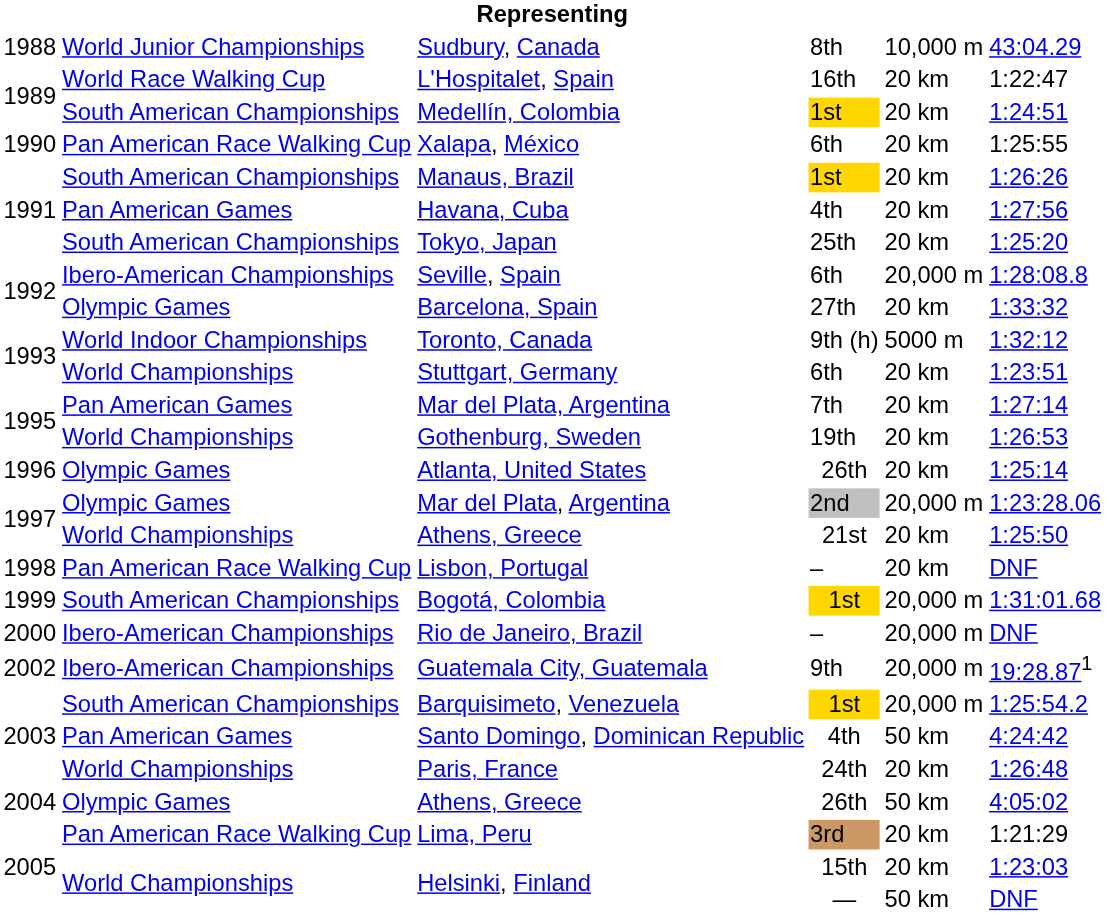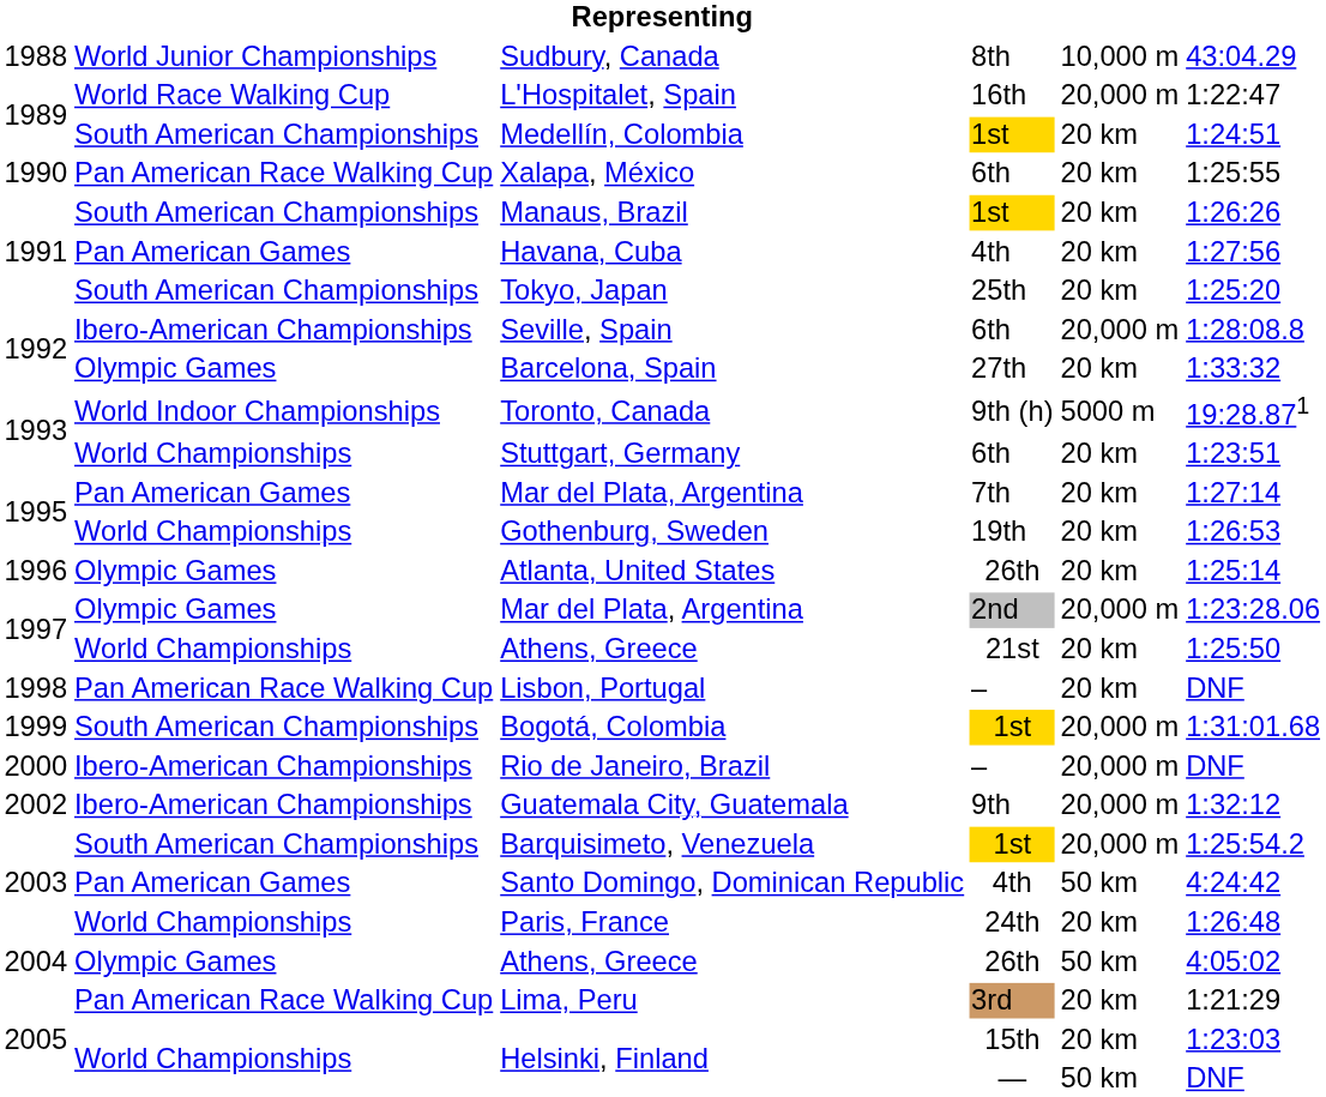L'Hospitalet, Spain | column 5: 20 km -> 20,000 m
Toronto, Canada | column 6: 1:32:12 -> 19:28.871
Guatemala City, Guatemala | column 6: 19:28.871 -> 1:32:12
